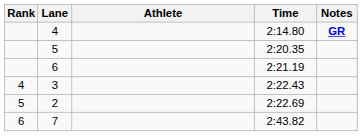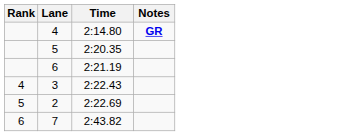- column: Athlete
